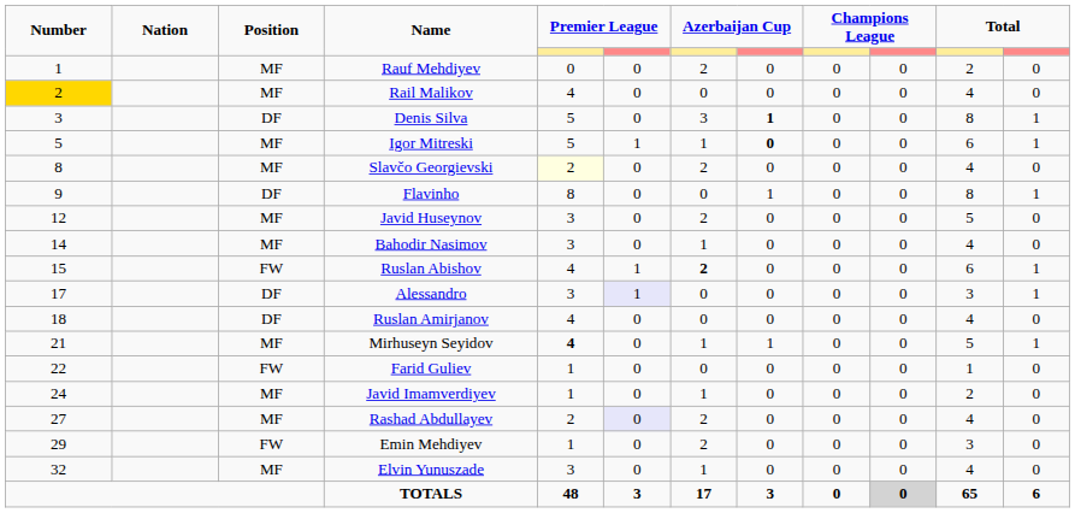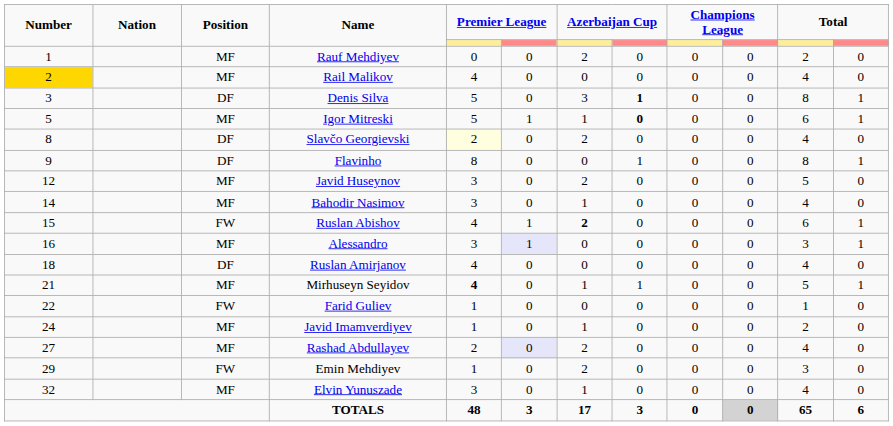Slavčo Georgievski | Position: MF -> DF
Alessandro | Number: 17 -> 16
Alessandro | Position: DF -> MF
